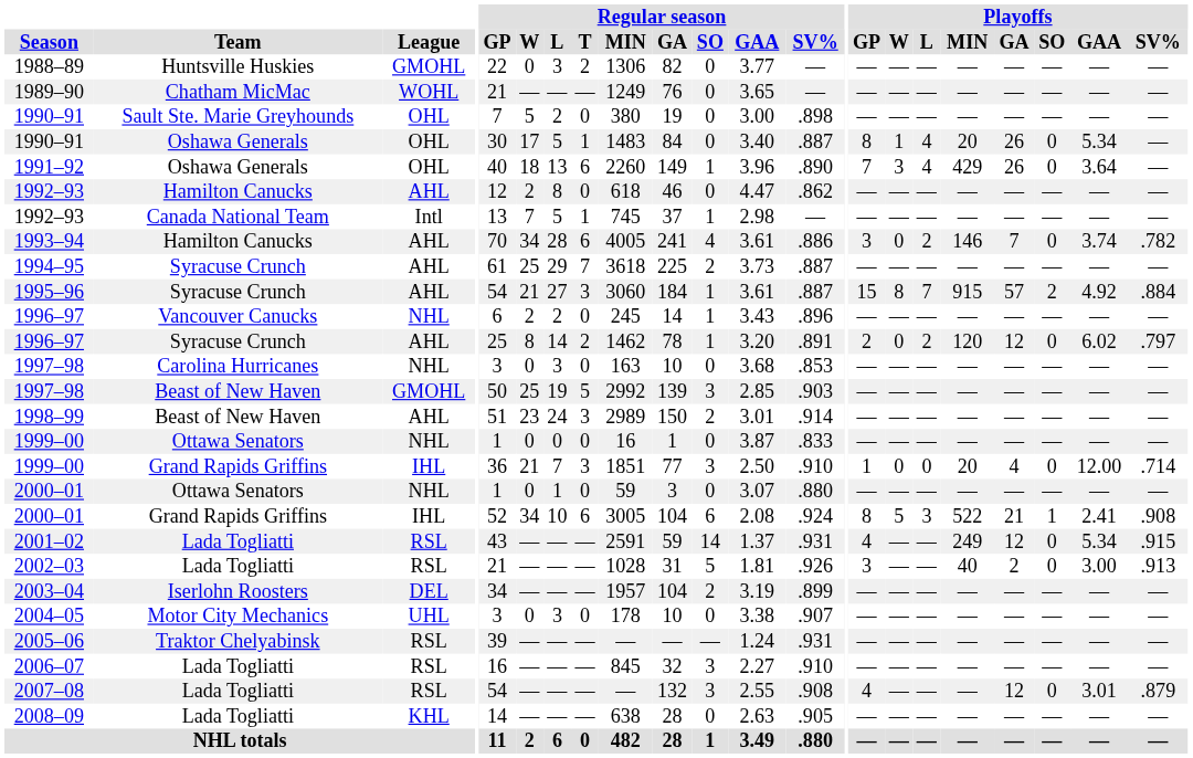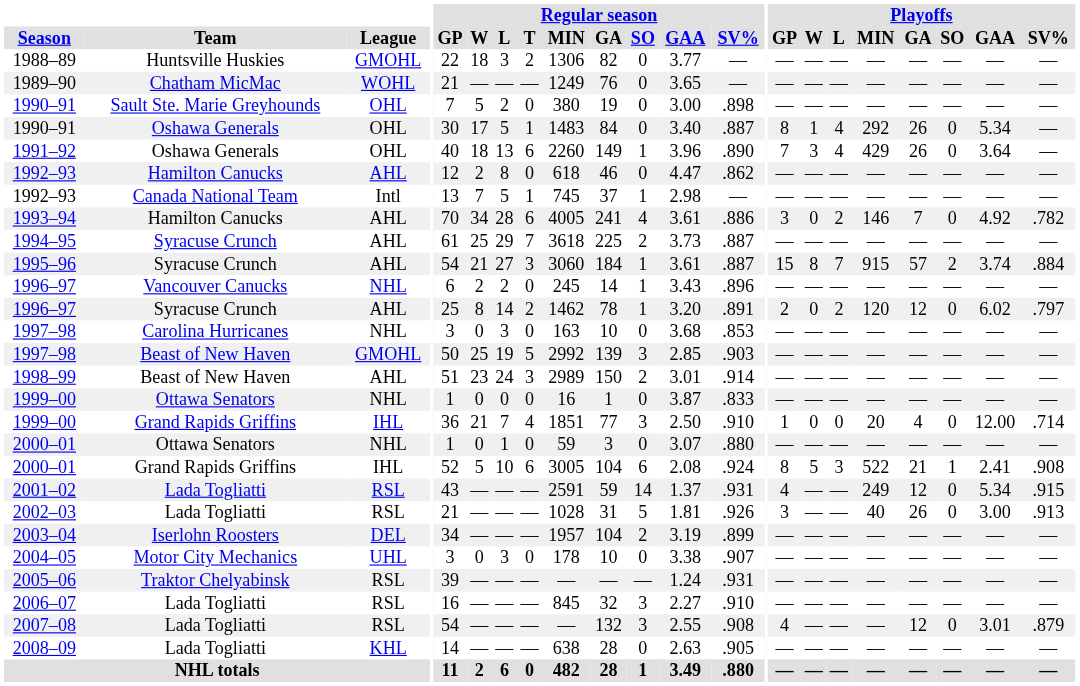1988–89 | Regular season / W: 0 -> 18
1990–91 / Oshawa Generals | Playoffs / MIN: 20 -> 292
1993–94 | Playoffs / GAA: 3.74 -> 4.92
1995–96 | Playoffs / GAA: 4.92 -> 3.74
1999–00 / Grand Rapids Griffins | Regular season / T: 3 -> 4
2000–01 / Grand Rapids Griffins | Regular season / W: 34 -> 5
2002–03 | Playoffs / GA: 2 -> 26
